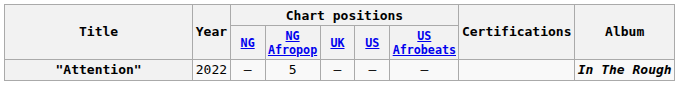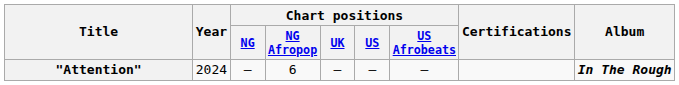"Attention" | Year: 2022 -> 2024
"Attention" | Chart positions / NG Afropop: 5 -> 6
